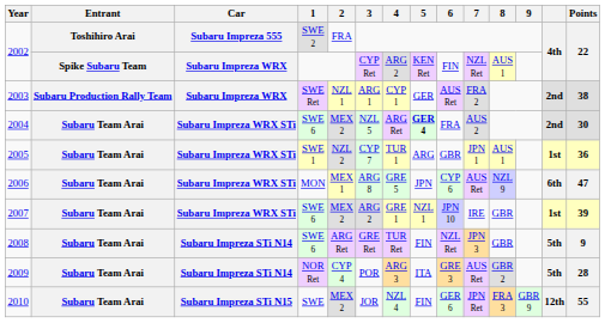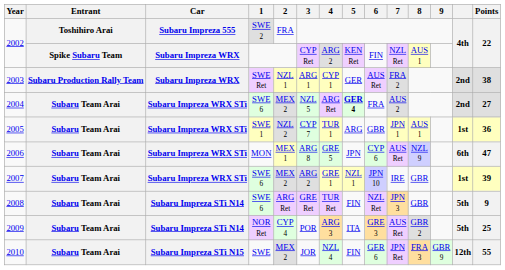2004 | Points: 30 -> 27
2009 | Points: 28 -> 25
